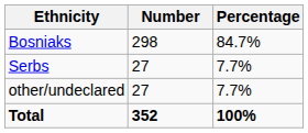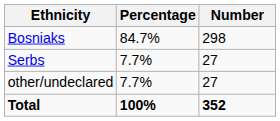columns swapped: Number <-> Percentage
